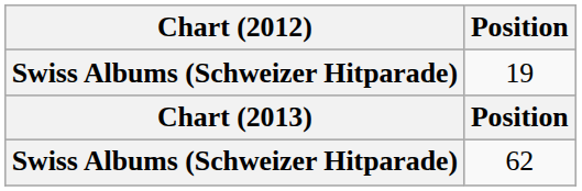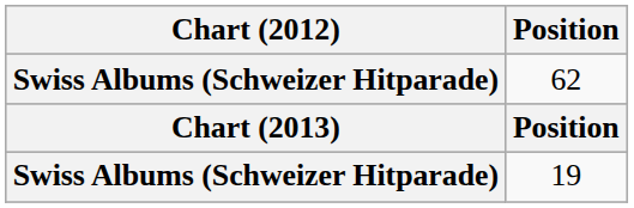rows swapped: 19 <-> 62
